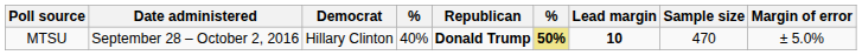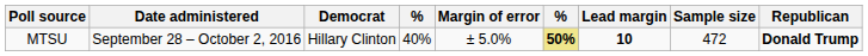columns swapped: Republican <-> Margin of error
MTSU | Sample size: 470 -> 472
